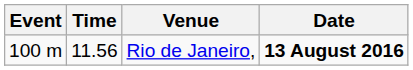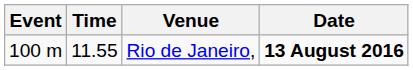Rio de Janeiro, | Time: 11.56 -> 11.55
